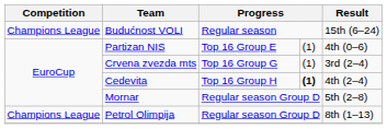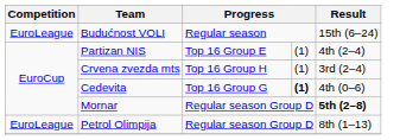Budućnost VOLI | Competition: Champions League -> EuroLeague
Partizan NIS | Result: 4th (0–6) -> 4th (2–4)
Crvena zvezda mts | column 3: Top 16 Group G -> Top 16 Group H
Cedevita | column 3: Top 16 Group H -> Top 16 Group G
Cedevita | Result: 4th (2–4) -> 4th (0–6)
Mornar | Result: normal -> bold
Petrol Olimpija | Competition: Champions League -> EuroLeague
